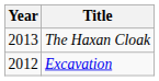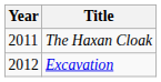The Haxan Cloak | Year: 2013 -> 2011
